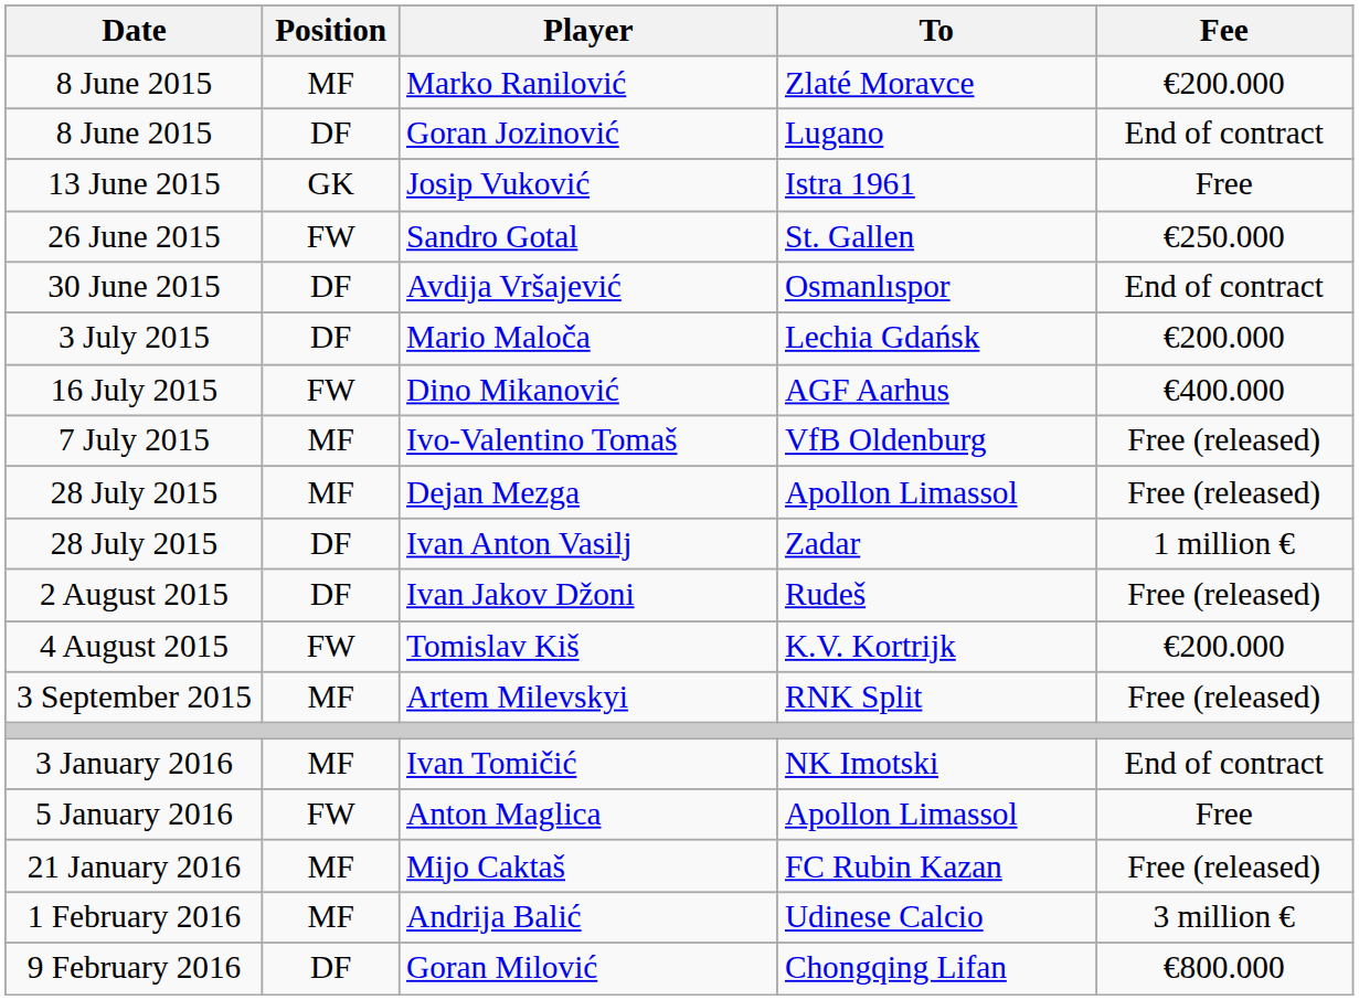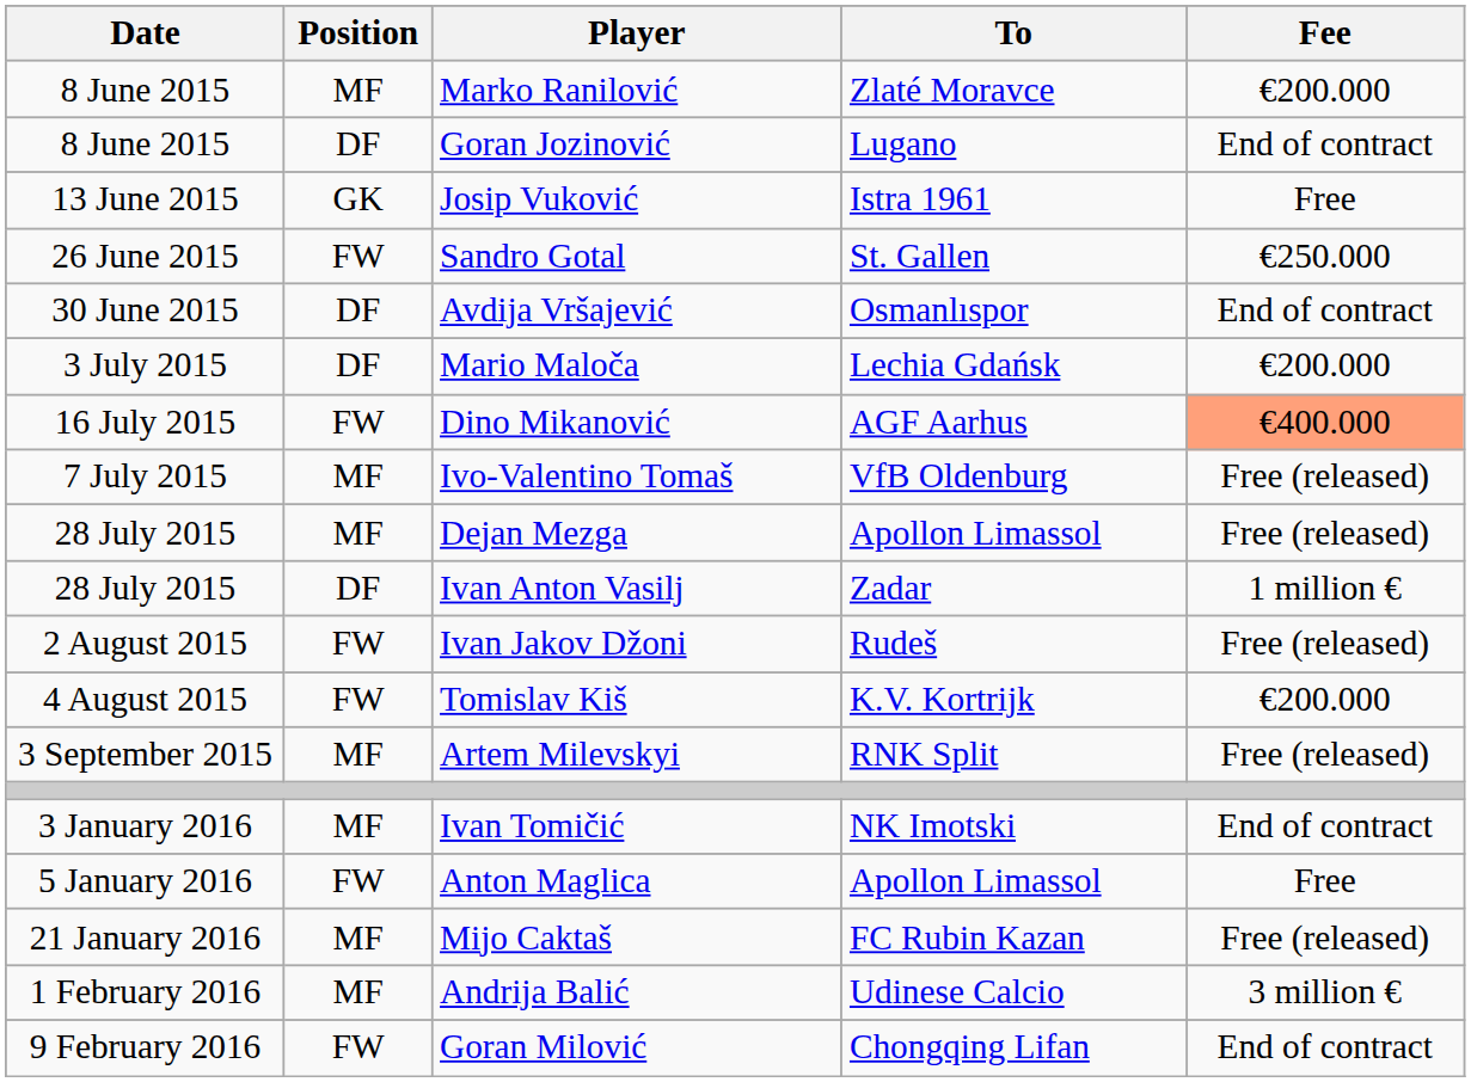Dino Mikanović | Fee: no background -> lightsalmon background
Ivan Jakov Džoni | Position: DF -> FW
Goran Milović | Position: DF -> FW
Goran Milović | Fee: €800.000 -> End of contract
